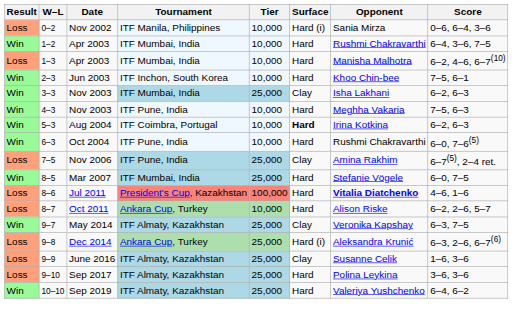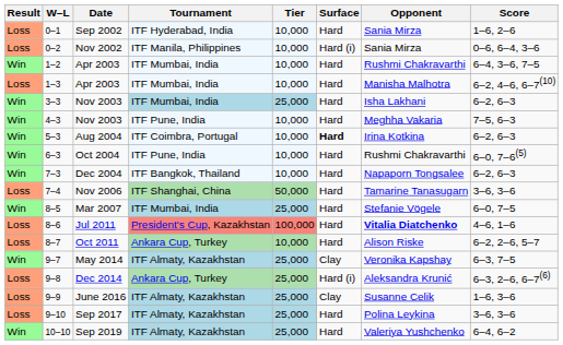+ row: Loss | 0–1 | Sep 2002 | ITF Hyderabad, India | 10,000 | Hard | Sania Mirza | 1–6, 2–6
- row: Win | 2–3 | Jun 2003 | ITF Inchon, South Korea | 10,000 | Hard | Khoo Chin-bee | 7–5, 6–1
3–3 | Surface: Clay -> Hard
+ row: Win | 7–3 | Dec 2004 | ITF Bangkok, Thailand | 10,000 | Hard | Napaporn Tongsalee | 6–2, 6–3
+ row: Loss | 7–4 | Nov 2006 | ITF Shanghai, China | 50,000 | Hard | Tamarine Tanasugarn | 3–6, 3–6
- row: Loss | 7–5 | Nov 2006 | ITF Pune, India | 25,000 | Clay | Amina Rakhim | 6–7(5), 2–4 ret.
